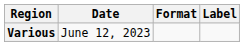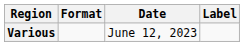columns swapped: Date <-> Format
